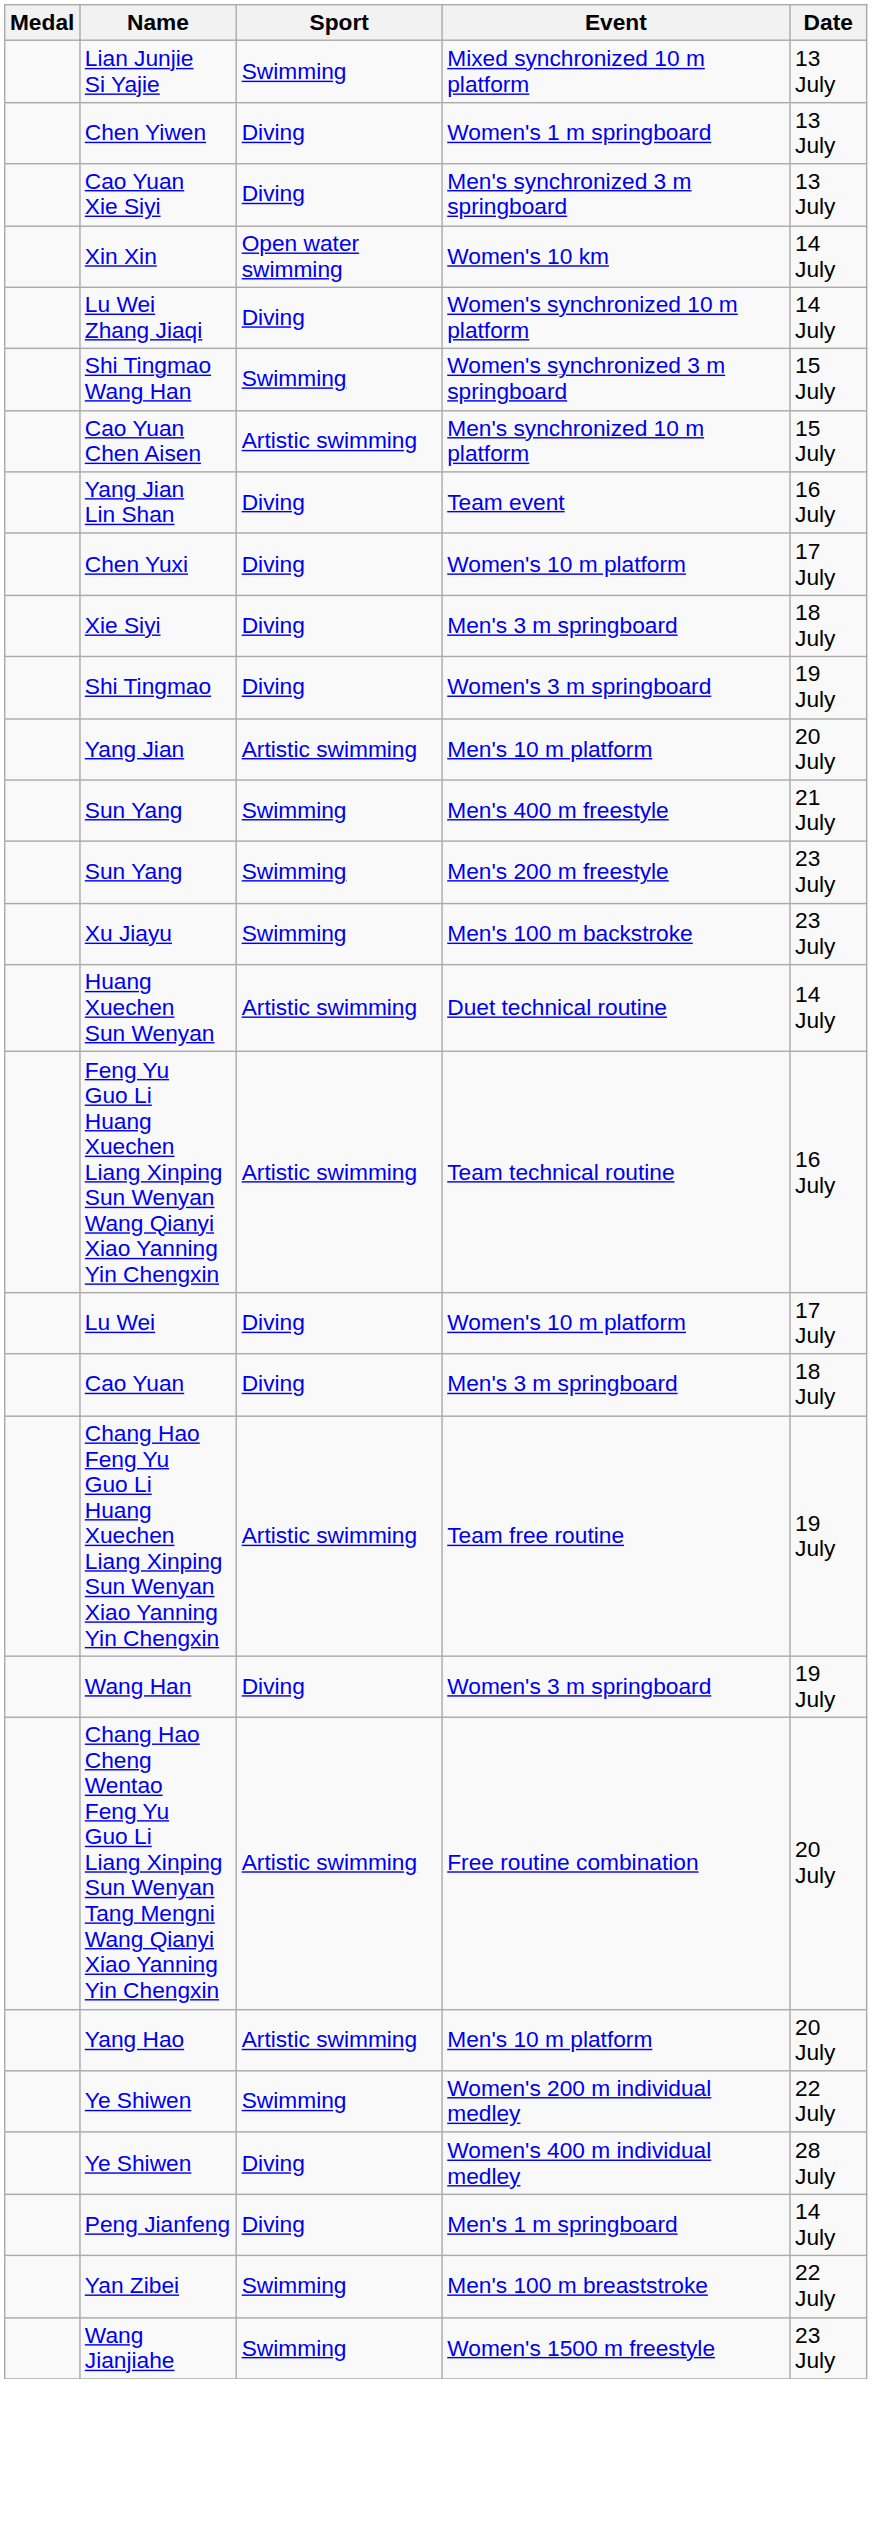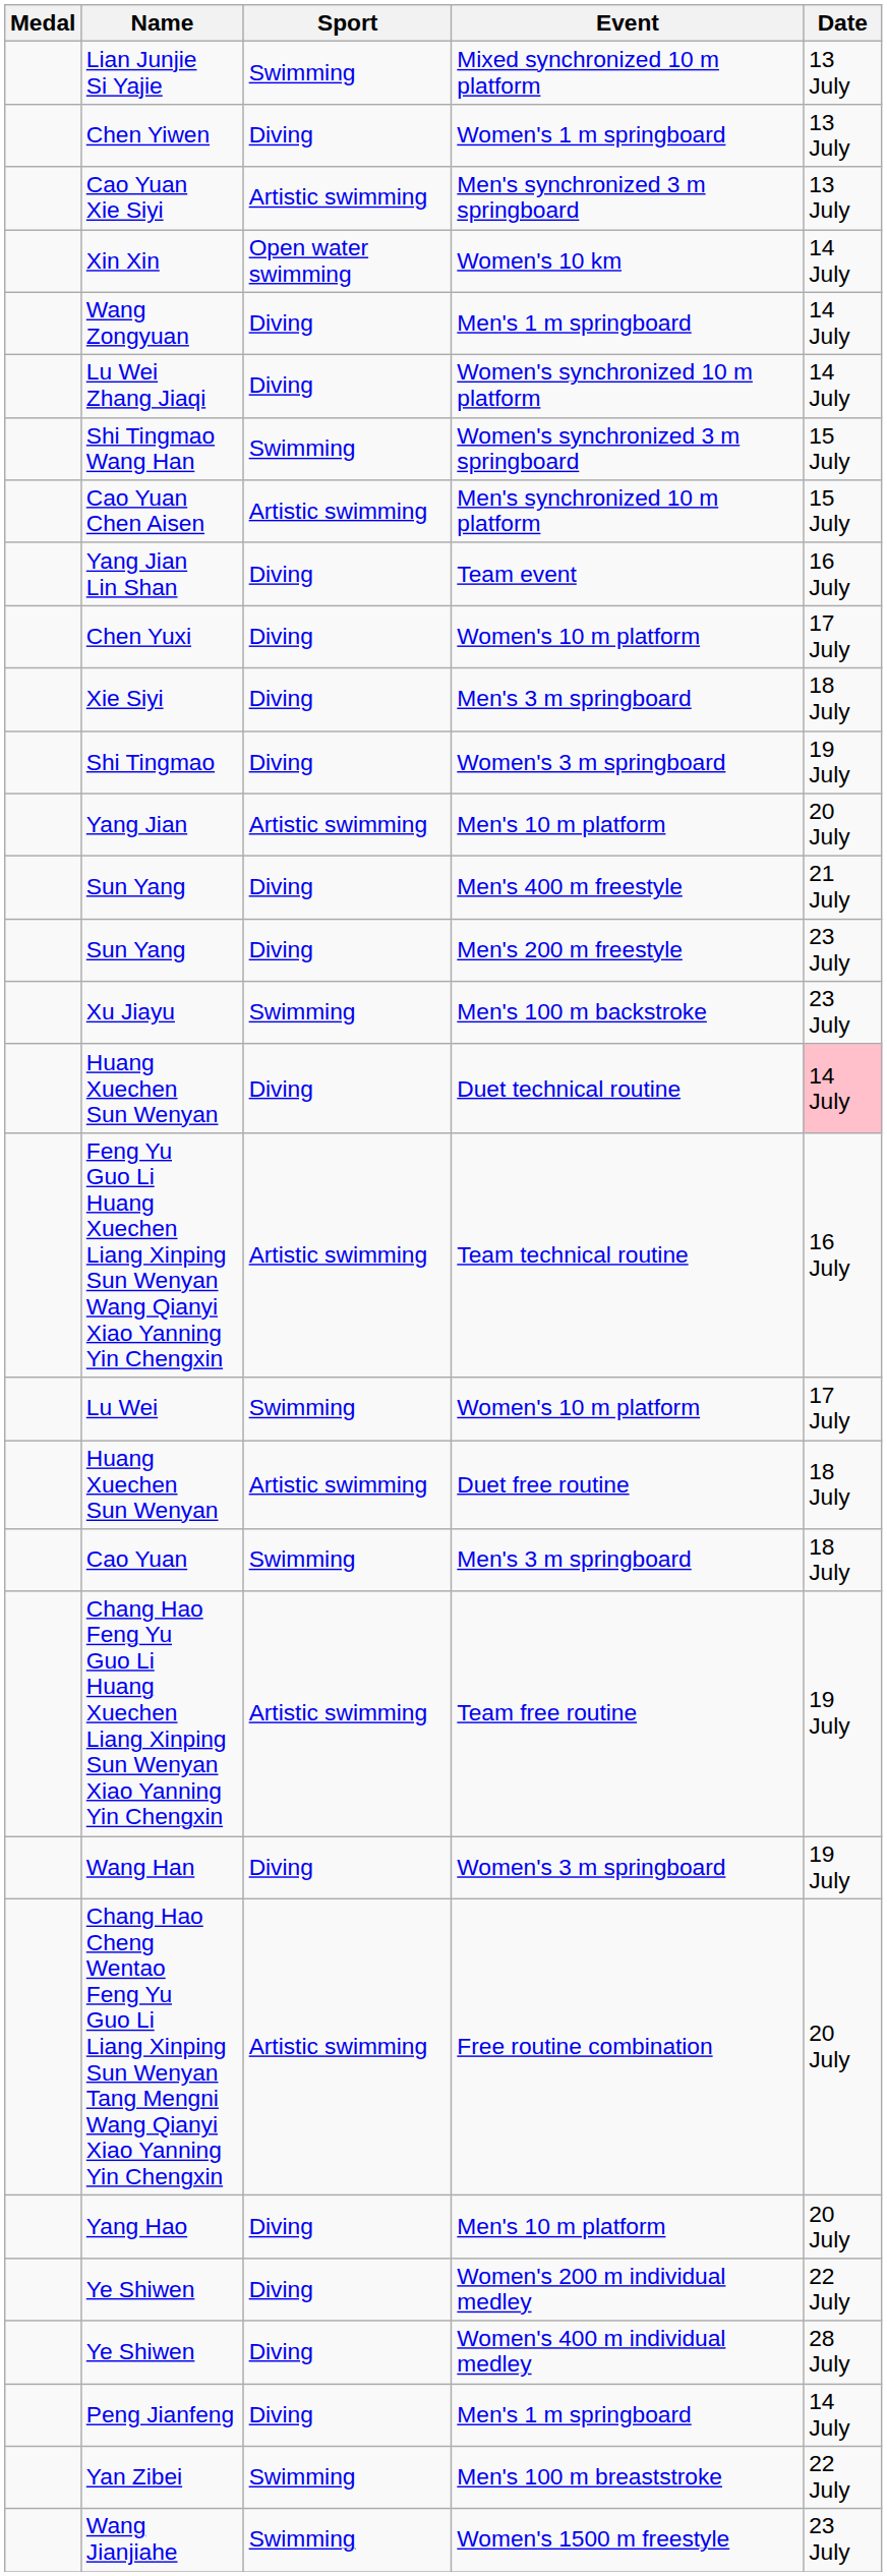Cao Yuan Xie Siyi | Sport: Diving -> Artistic swimming
+ row: Wang Zongyuan | Diving | Men's 1 m springboard | 14 July
Sun Yang / Men's 400 m freestyle | Sport: Swimming -> Diving
Sun Yang / Men's 200 m freestyle | Sport: Swimming -> Diving
Huang Xuechen Sun Wenyan / Duet technical routine | Sport: Artistic swimming -> Diving
Huang Xuechen Sun Wenyan / Duet technical routine | Date: no background -> pink background
Lu Wei | Sport: Diving -> Swimming
+ row: Huang Xuechen Sun Wenyan | Artistic swimming | Duet free routine | 18 July
Cao Yuan | Sport: Diving -> Swimming
Yang Hao | Sport: Artistic swimming -> Diving
Ye Shiwen / Women's 200 m individual medley | Sport: Swimming -> Diving
